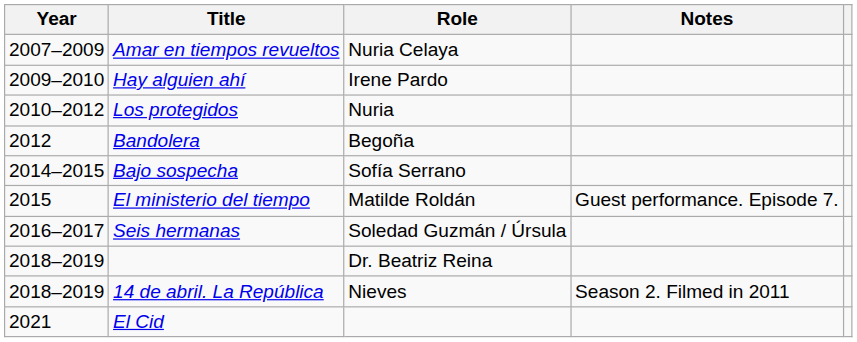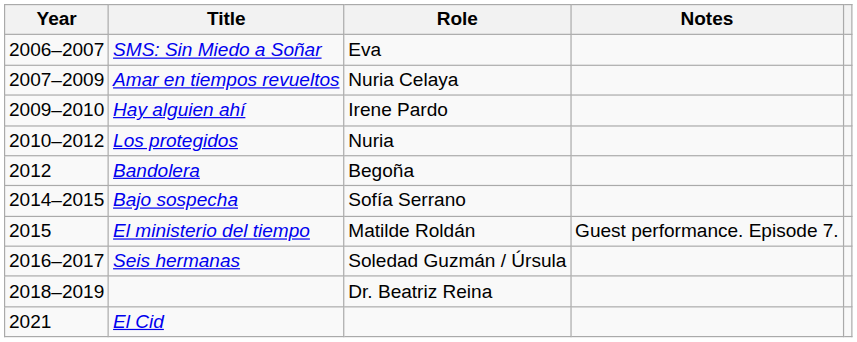+ row: 2006–2007 | SMS: Sin Miedo a Soñar | Eva
- row: 2018–2019 | 14 de abril. La República | Nieves | Season 2. Filmed in 2011
